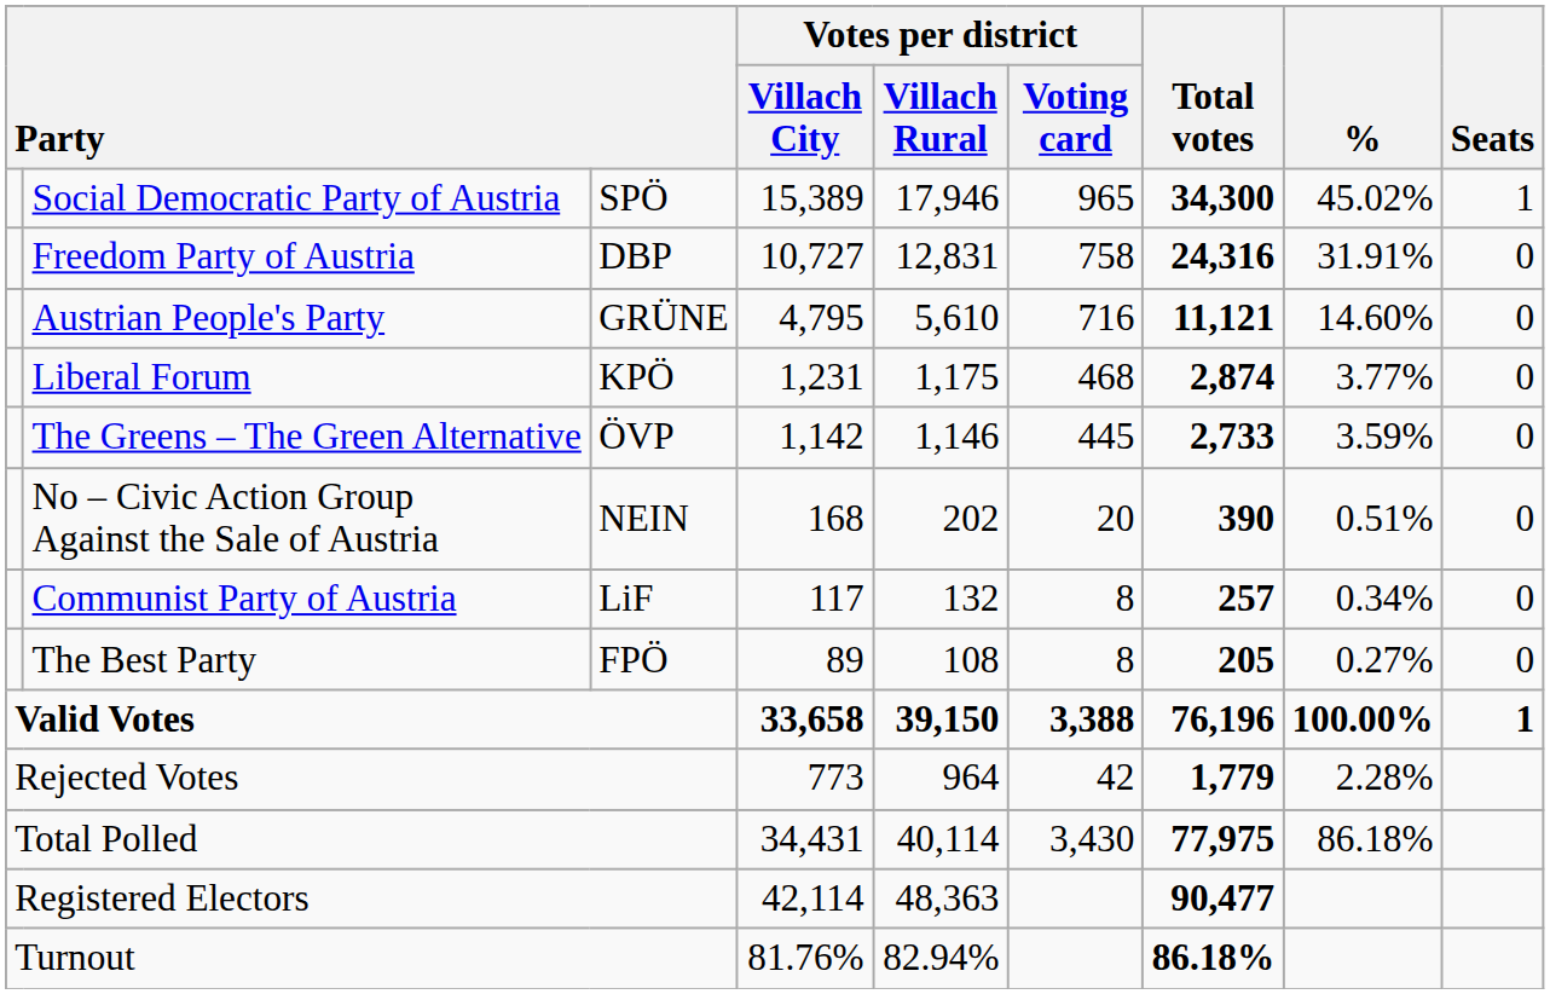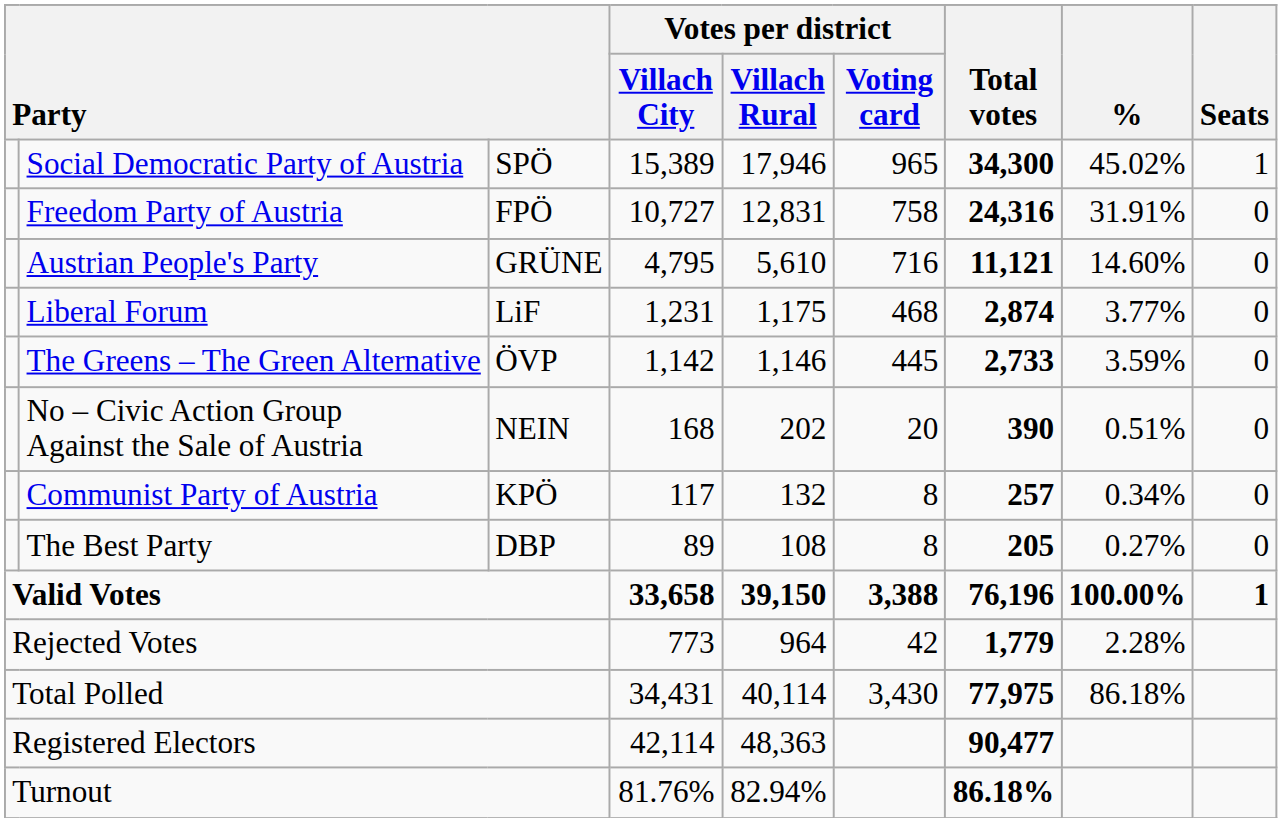Freedom Party of Austria | column 3: DBP -> FPÖ
Liberal Forum | column 3: KPÖ -> LiF
Communist Party of Austria | column 3: LiF -> KPÖ
The Best Party | column 3: FPÖ -> DBP
